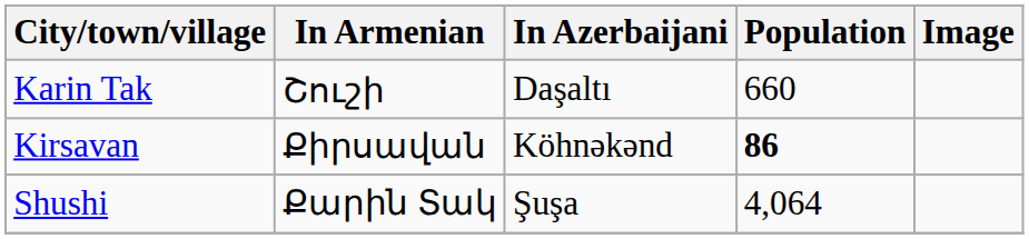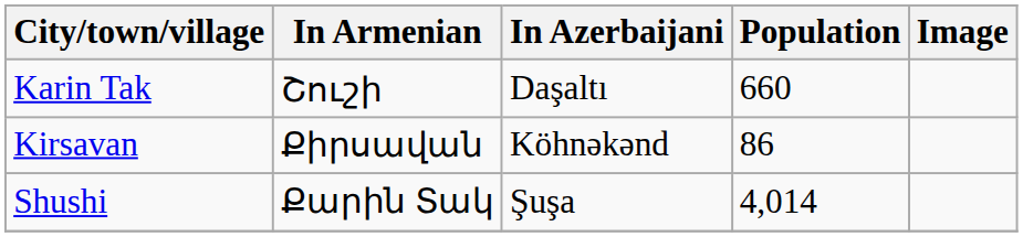Kirsavan | Population: bold -> normal
Shushi | Population: 4,064 -> 4,014
